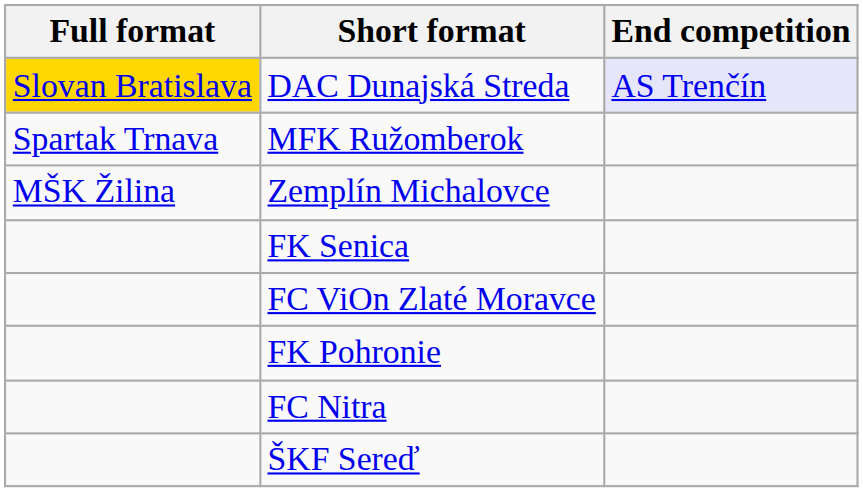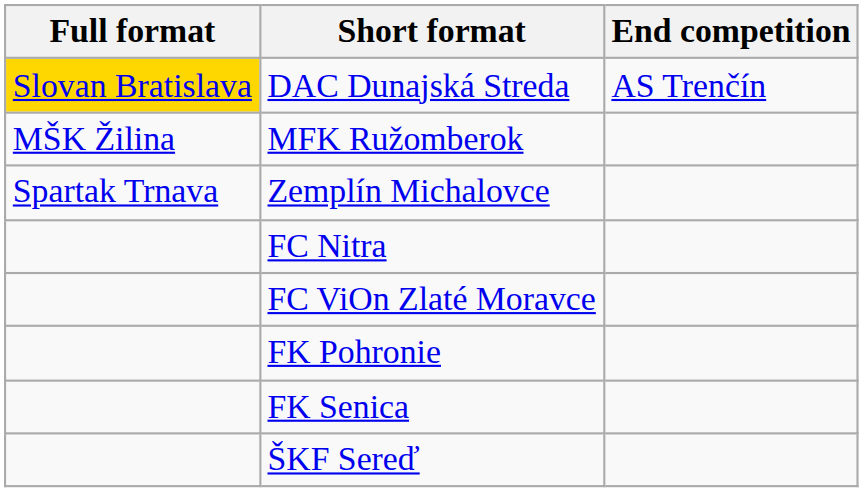DAC Dunajská Streda | End competition: lavender background -> no background
MFK Ružomberok | Full format: Spartak Trnava -> MŠK Žilina
Zemplín Michalovce | Full format: MŠK Žilina -> Spartak Trnava
rows swapped: FK Senica <-> FC Nitra
